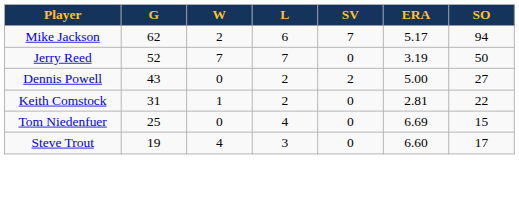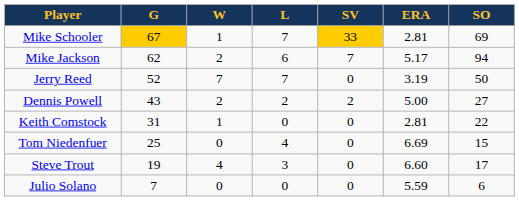+ row: Mike Schooler | 67 | 1 | 7 | 33 | 2.81 | 69
Dennis Powell | W: 0 -> 2
Keith Comstock | L: 2 -> 0
+ row: Julio Solano | 7 | 0 | 0 | 0 | 5.59 | 6
